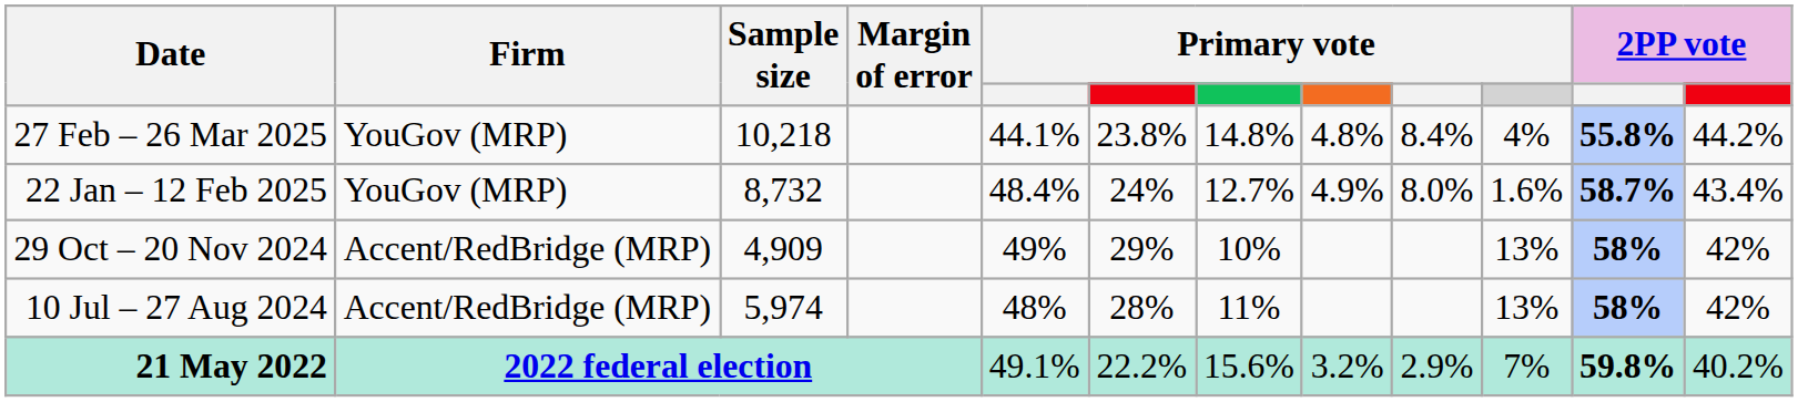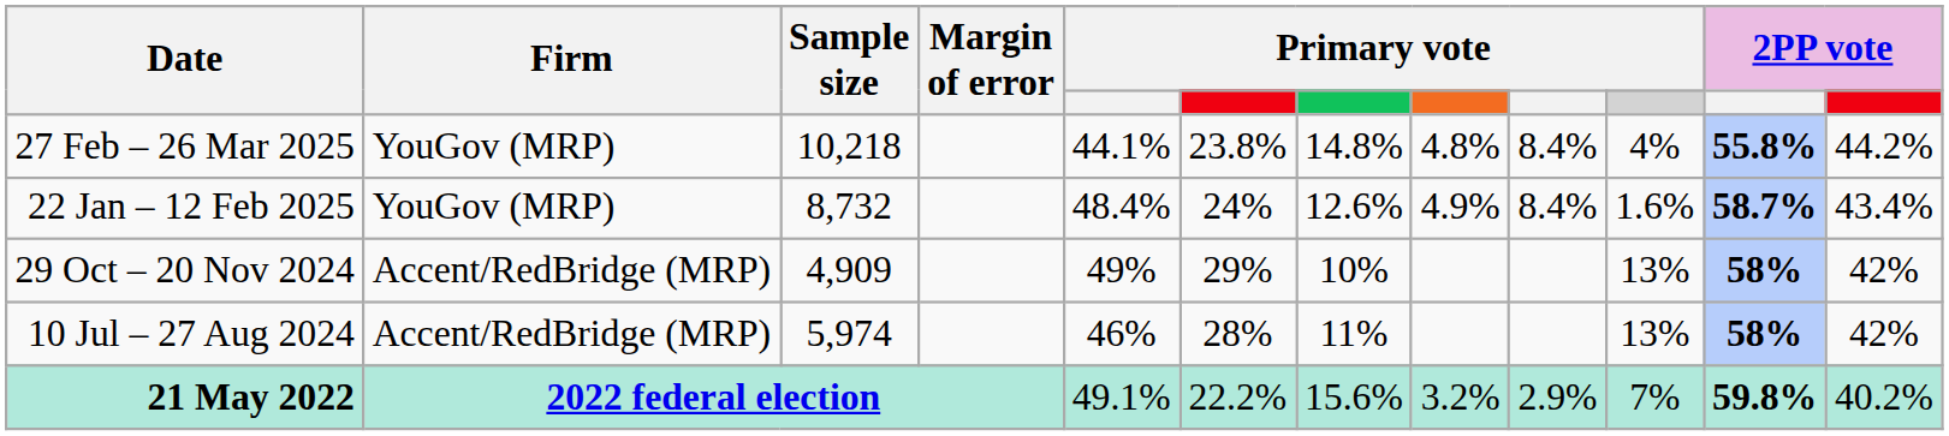22 Jan – 12 Feb 2025 | column 7: 12.7% -> 12.6%
22 Jan – 12 Feb 2025 | column 9: 8.0% -> 8.4%
10 Jul – 27 Aug 2024 | column 5: 48% -> 46%
